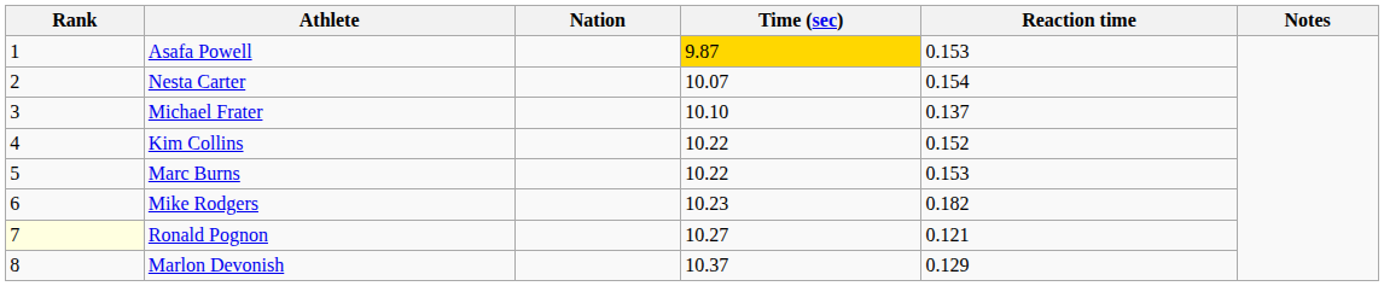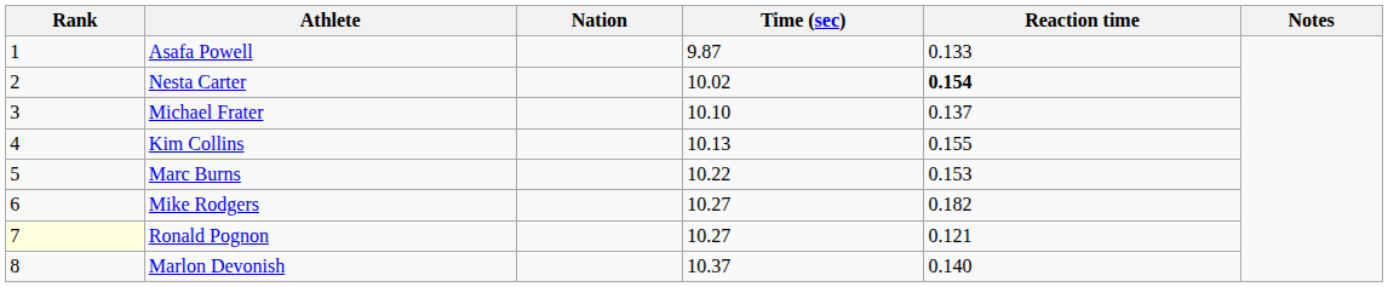Asafa Powell | Time (sec): gold background -> no background
Asafa Powell | Reaction time: 0.153 -> 0.133
Nesta Carter | Time (sec): 10.07 -> 10.02
Nesta Carter | Reaction time: normal -> bold
Kim Collins | Time (sec): 10.22 -> 10.13
Kim Collins | Reaction time: 0.152 -> 0.155
Mike Rodgers | Time (sec): 10.23 -> 10.27
Marlon Devonish | Reaction time: 0.129 -> 0.140
